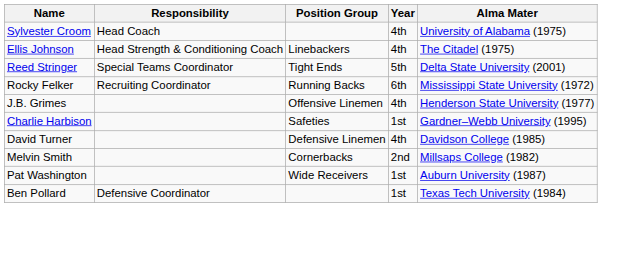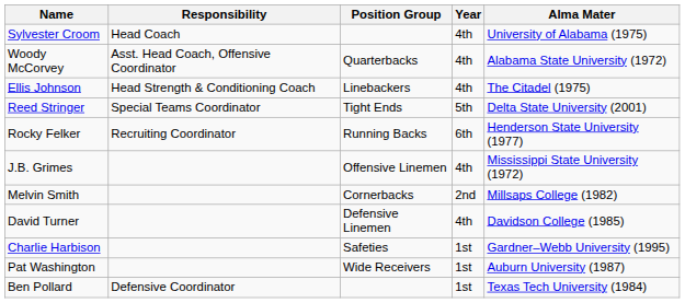+ row: Woody McCorvey | Asst. Head Coach, Offensive Coordinator | Quarterbacks | 4th | Alabama State University (1972)
Rocky Felker | Alma Mater: Mississippi State University (1972) -> Henderson State University (1977)
J.B. Grimes | Alma Mater: Henderson State University (1977) -> Mississippi State University (1972)
rows swapped: Charlie Harbison <-> Melvin Smith
